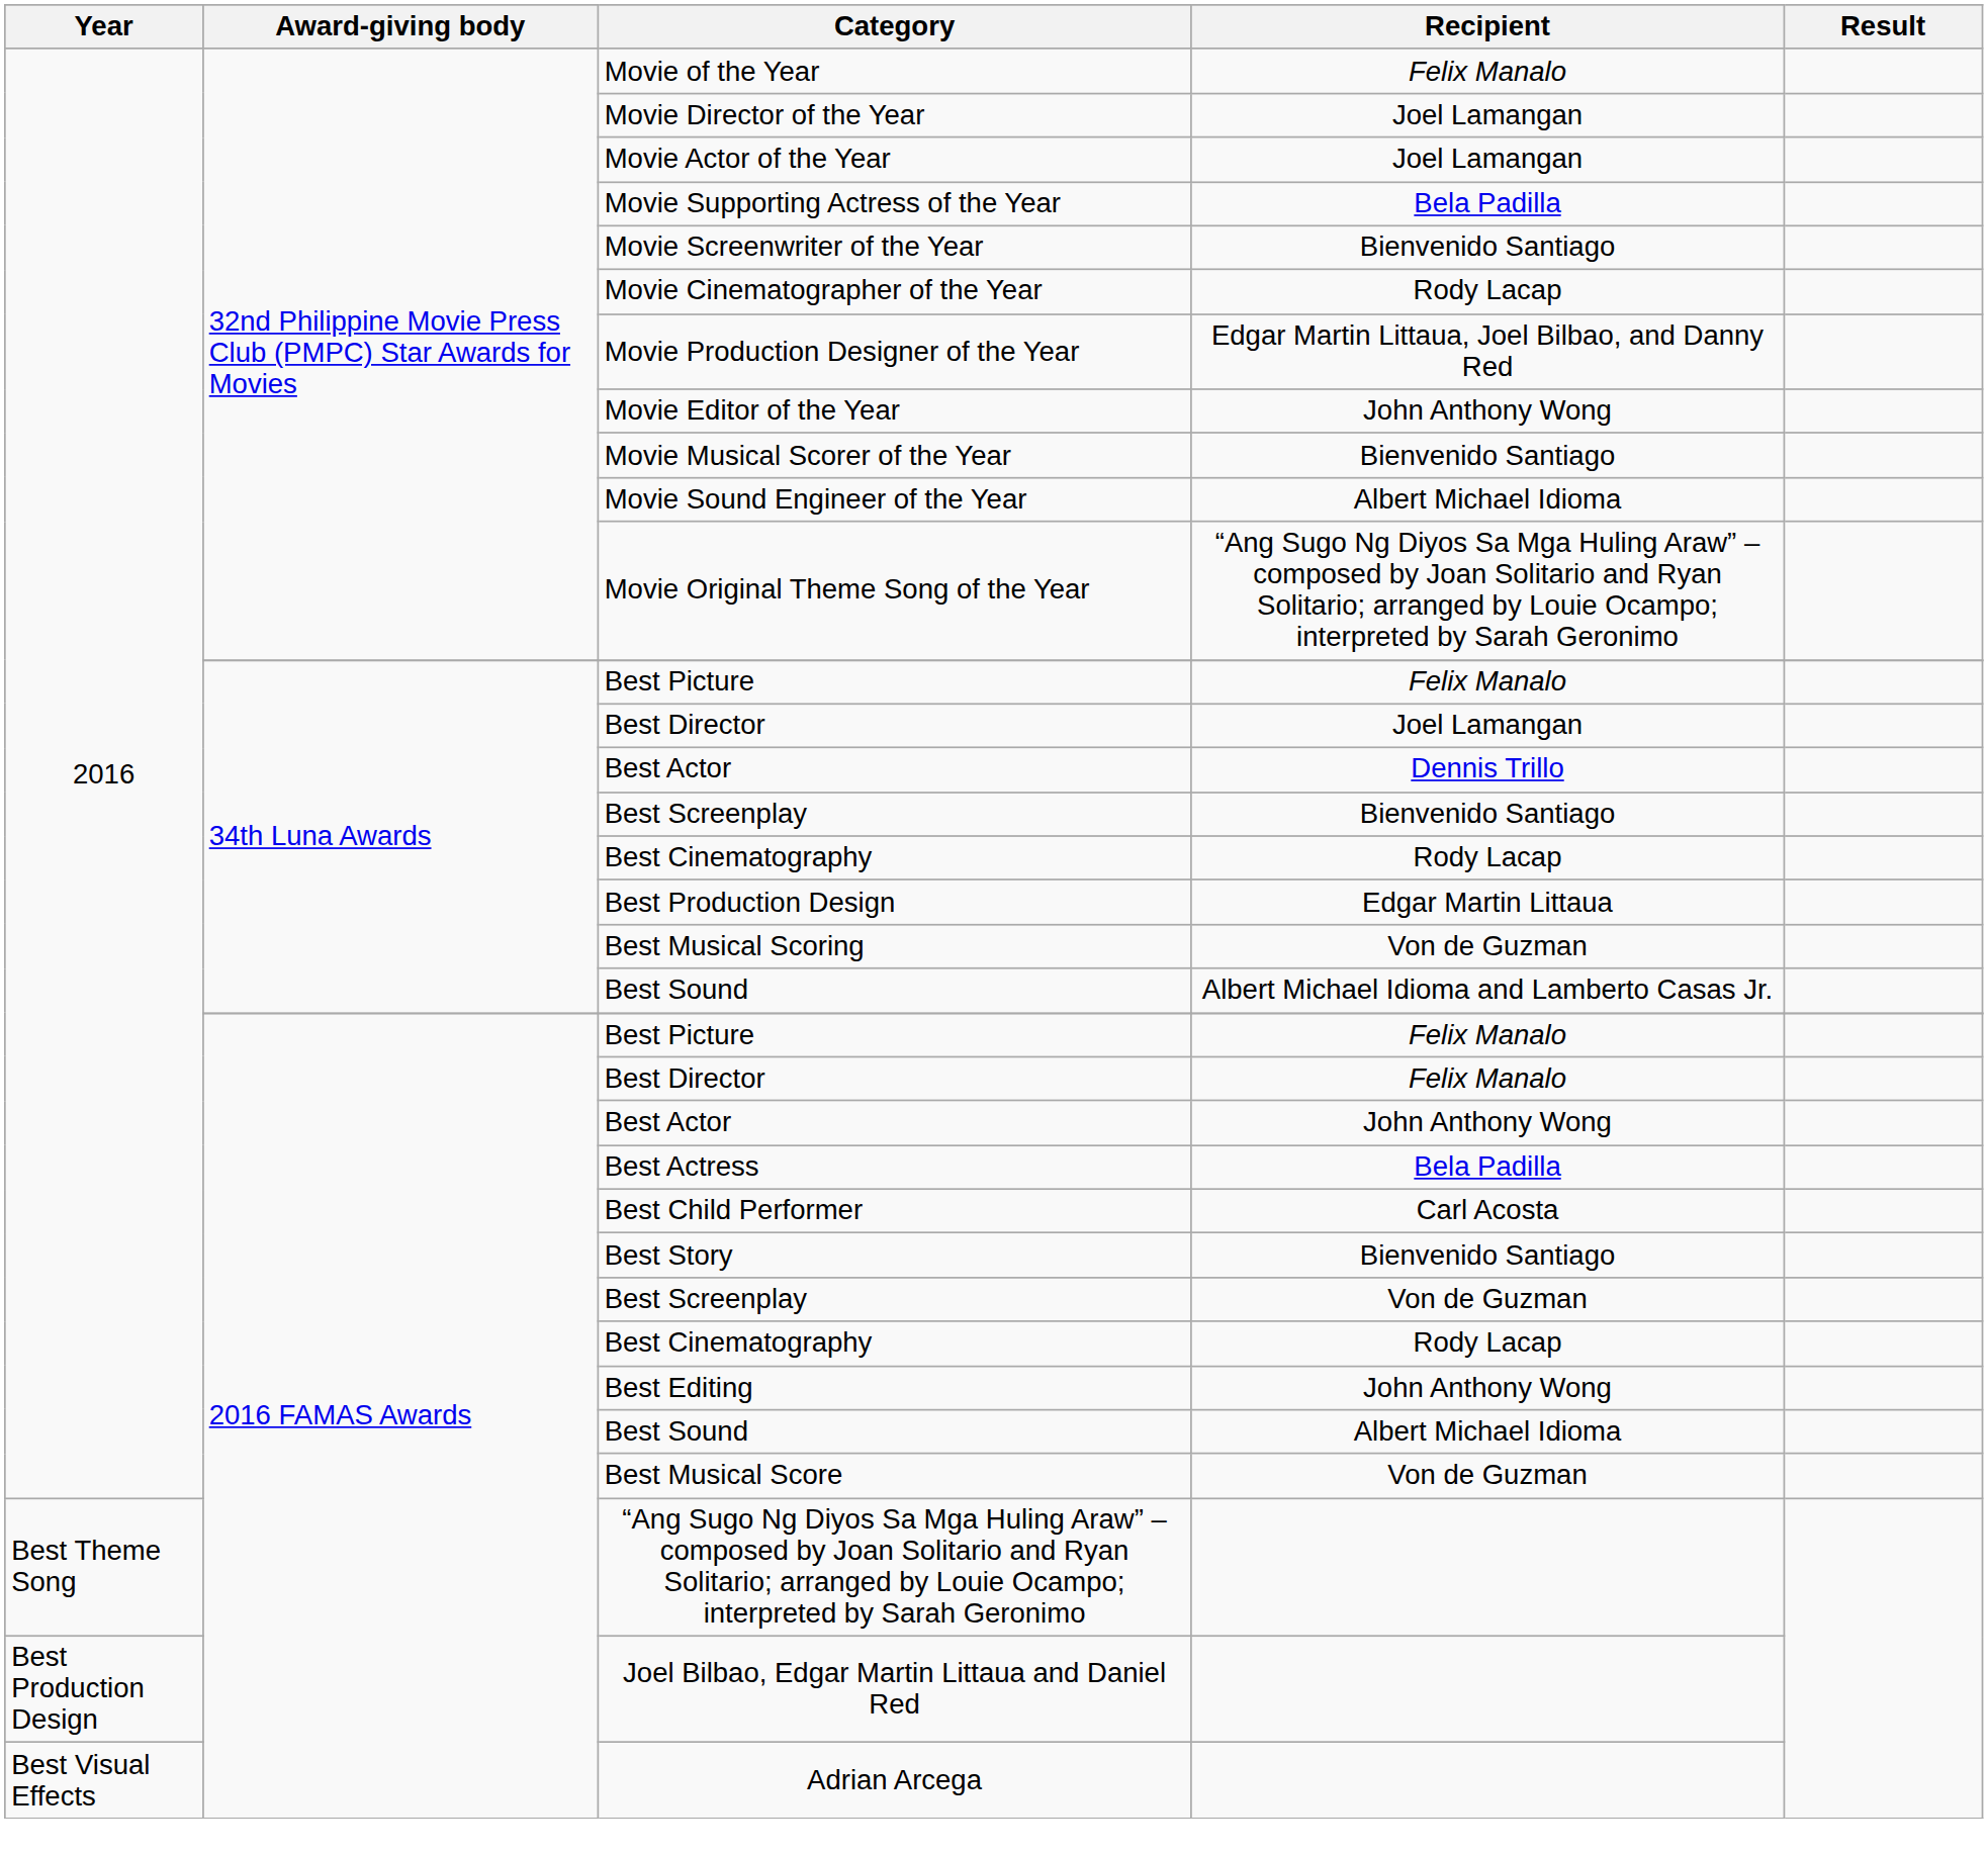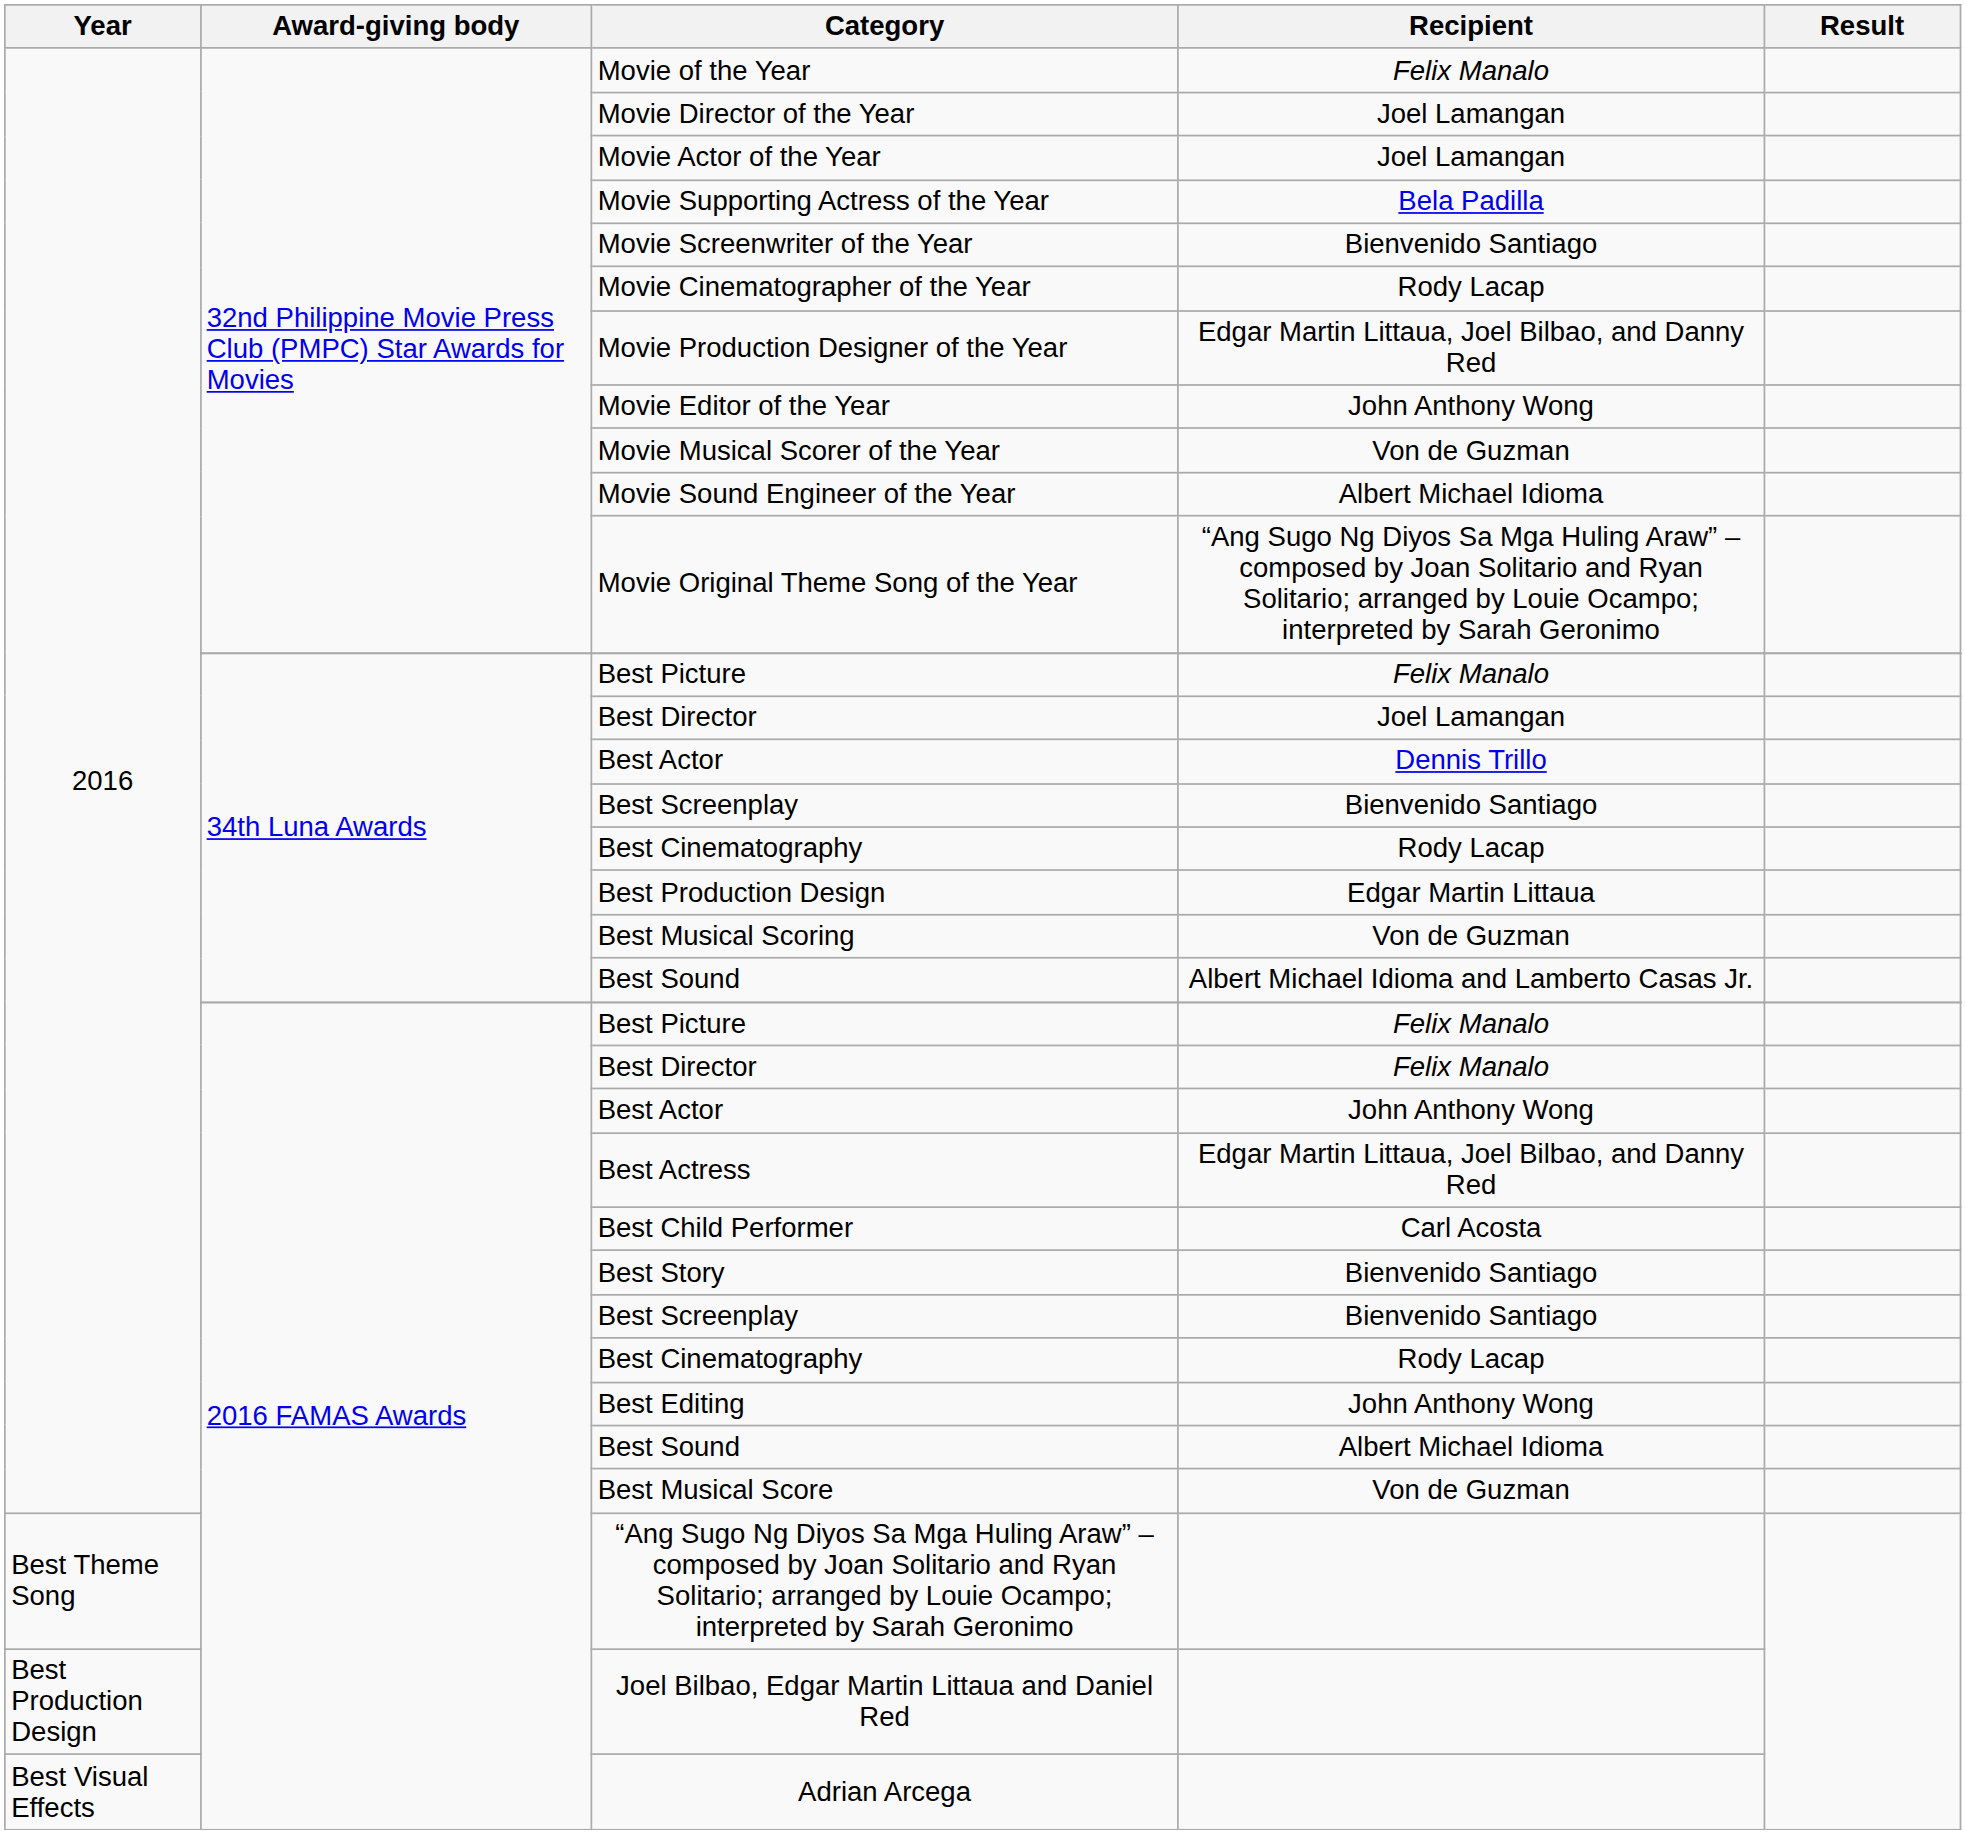Movie Musical Scorer of the Year | Recipient: Bienvenido Santiago -> Von de Guzman
Best Actress | Recipient: Bela Padilla -> Edgar Martin Littaua, Joel Bilbao, and Danny Red
2016 FAMAS Awards / Best Screenplay | Recipient: Von de Guzman -> Bienvenido Santiago
